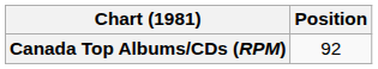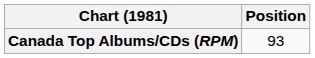Canada Top Albums/CDs (RPM) | Position: 92 -> 93
